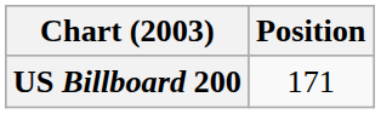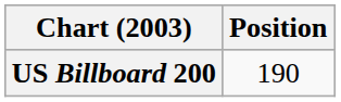US Billboard 200 | Position: 171 -> 190
